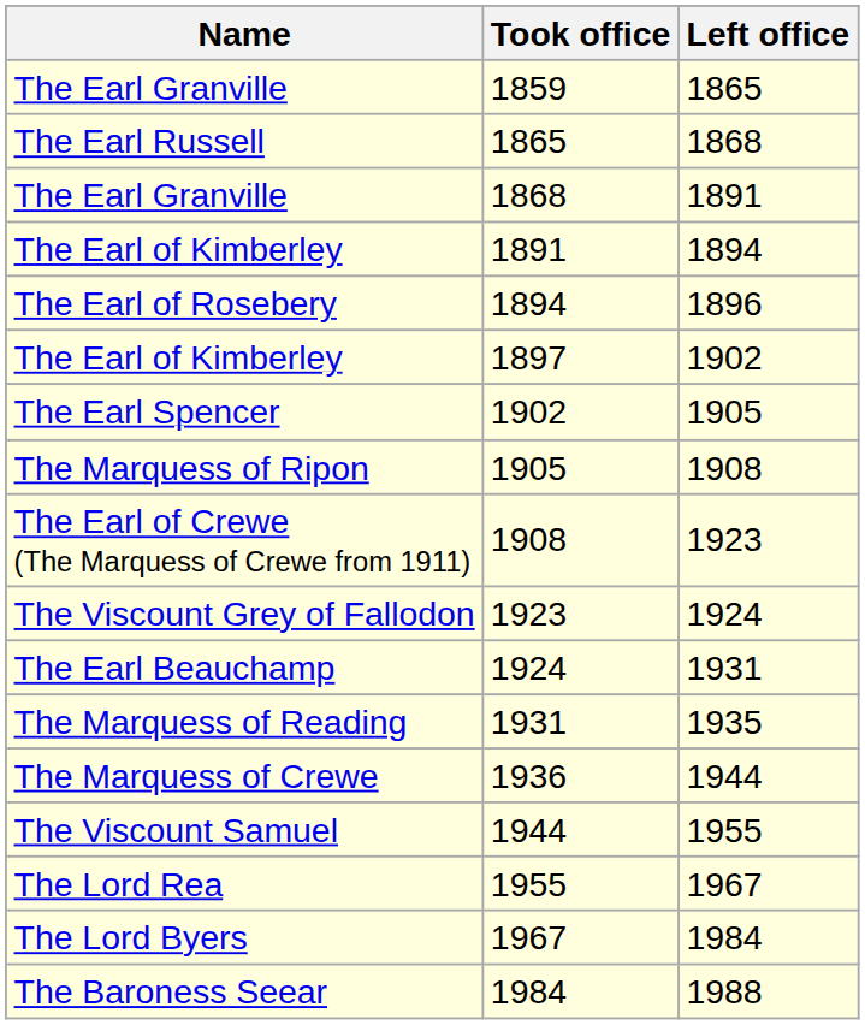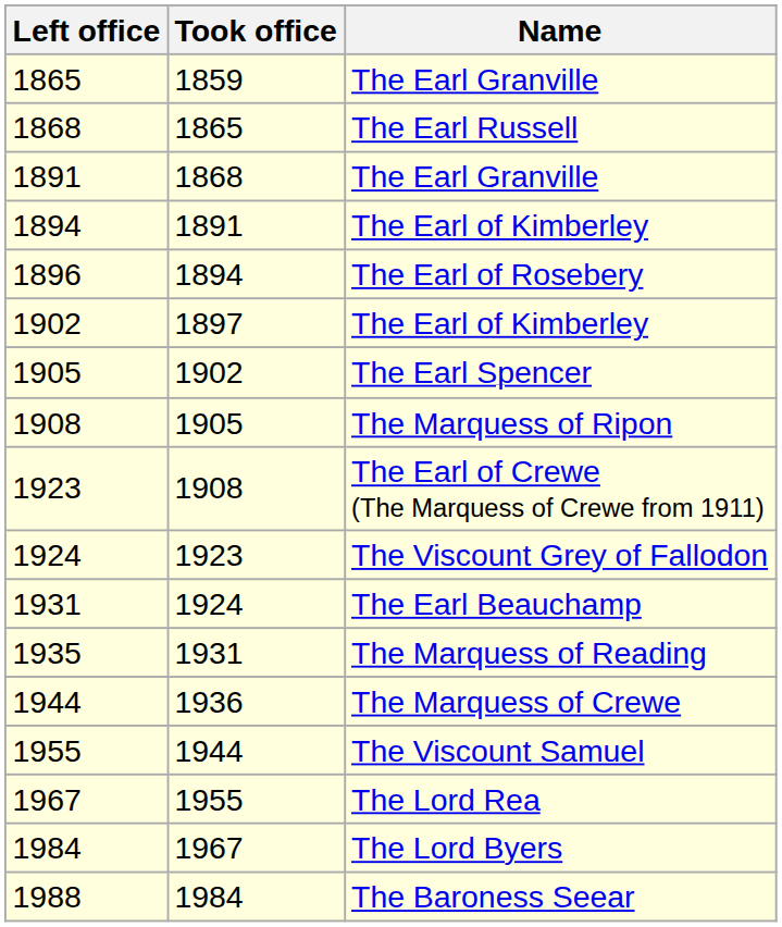columns swapped: Name <-> Left office
